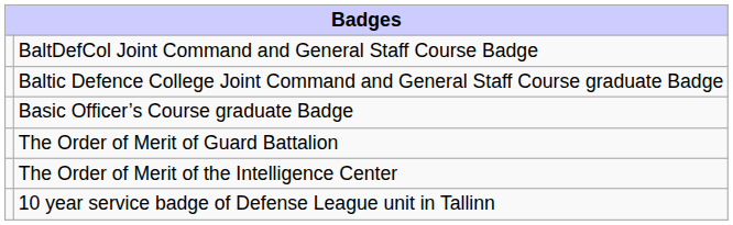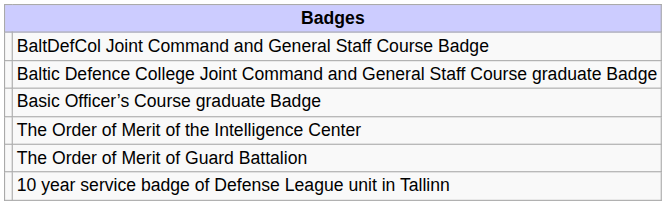rows swapped: The Order of Merit of Guard Battalion <-> The Order of Merit of the Intelligence Center
